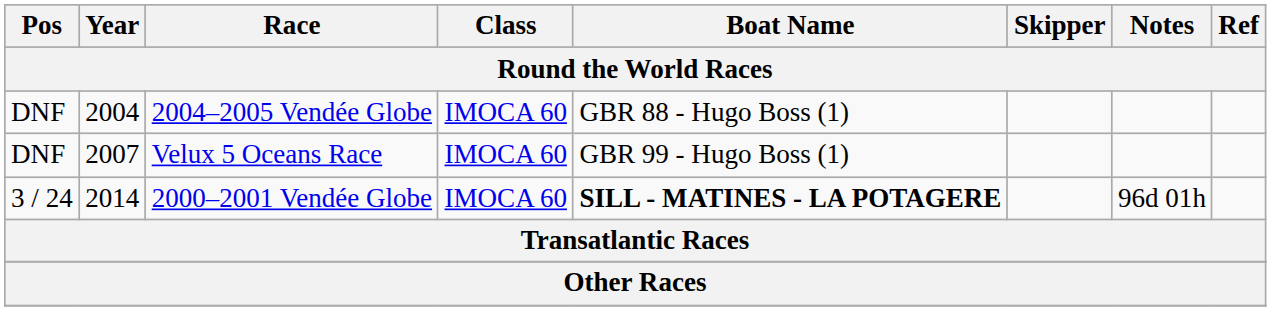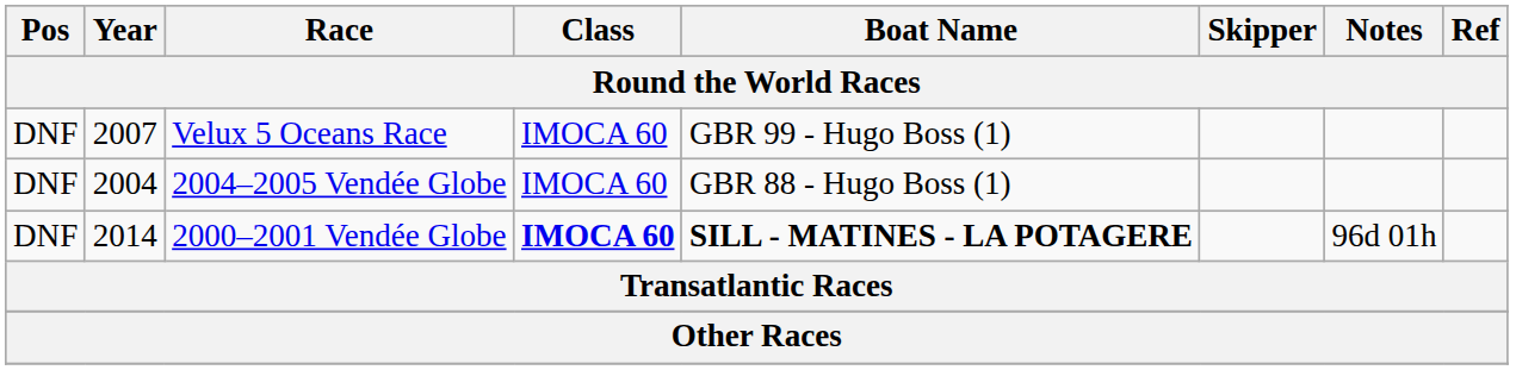rows swapped: Velux 5 Oceans Race <-> 2004–2005 Vendée Globe
2000–2001 Vendée Globe | Pos: 3 / 24 -> DNF
2000–2001 Vendée Globe | Class: normal -> bold
